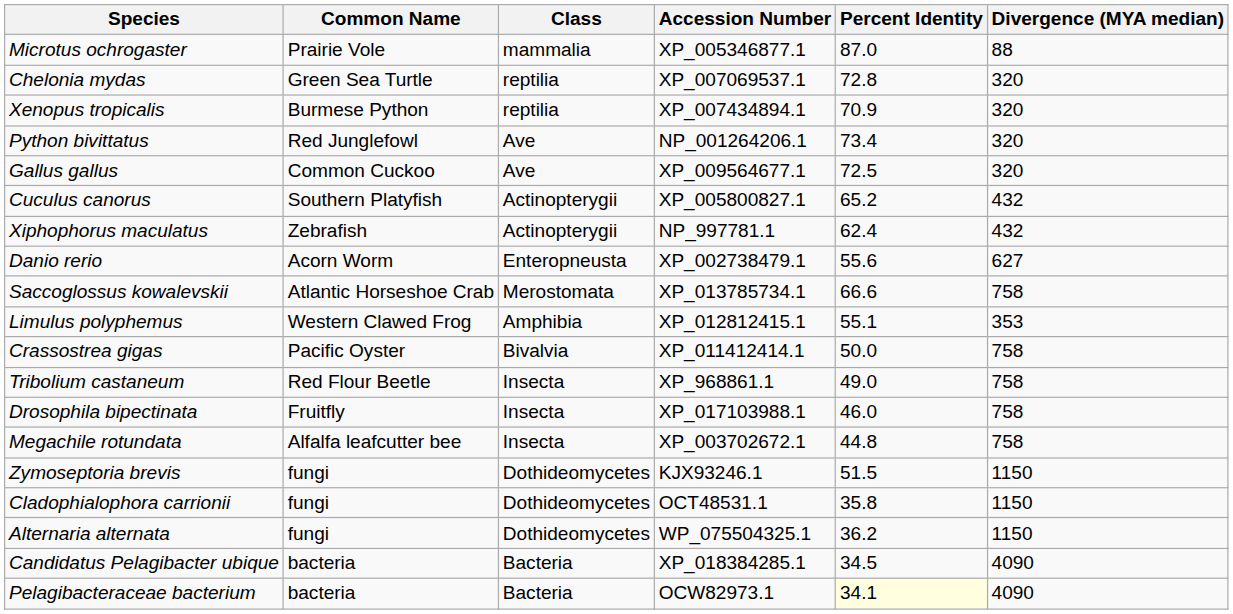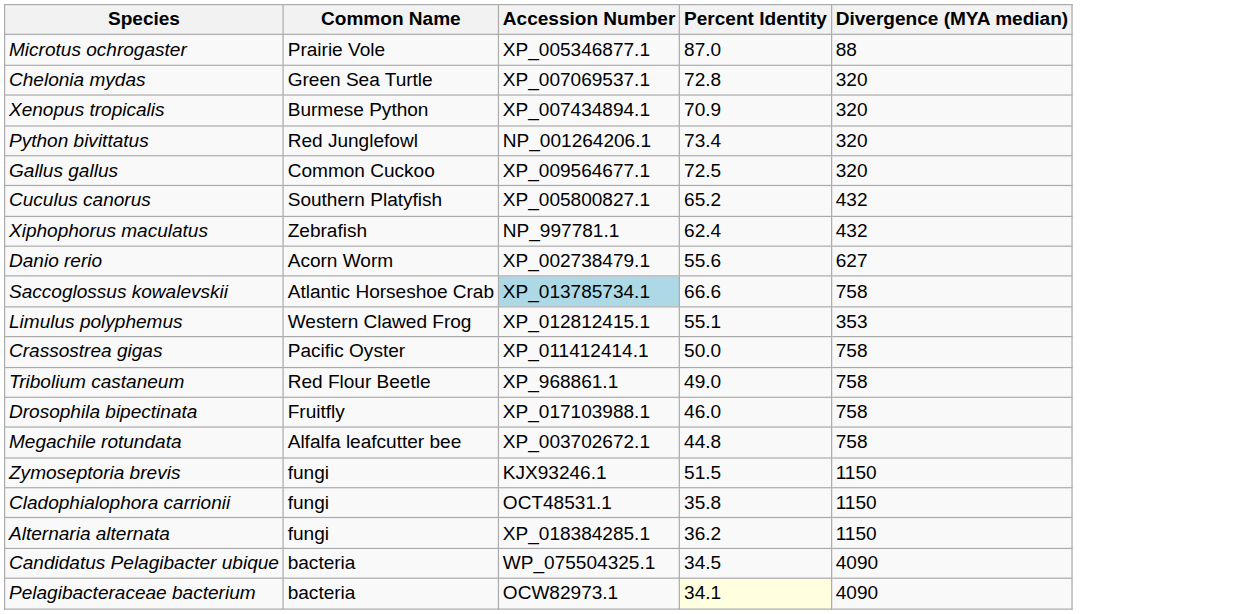- column: Class | mammalia | reptilia | reptilia | Ave | Ave | Actinopterygii | Actinopterygii | Enteropneusta | Merostomata | Amphibia | Bivalvia | Insecta | Insecta | Insecta | Dothideomycetes | Dothideomycetes | Dothideomycetes | Bacteria | Bacteria
Saccoglossus kowalevskii | Accession Number: no background -> lightblue background
Alternaria alternata | Accession Number: WP_075504325.1 -> XP_018384285.1
Candidatus Pelagibacter ubique | Accession Number: XP_018384285.1 -> WP_075504325.1
